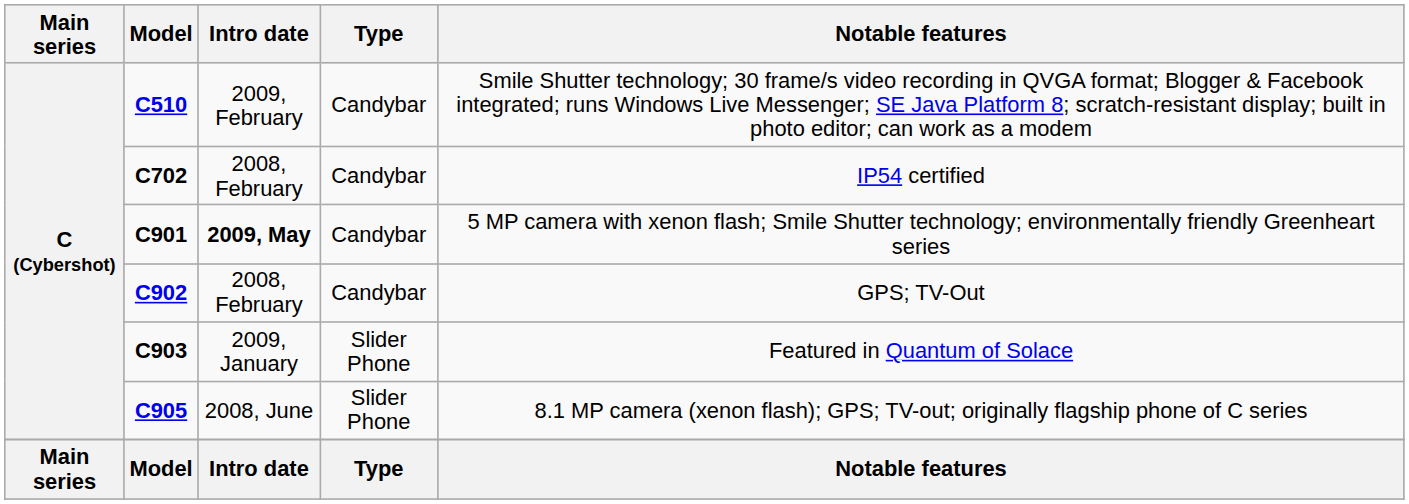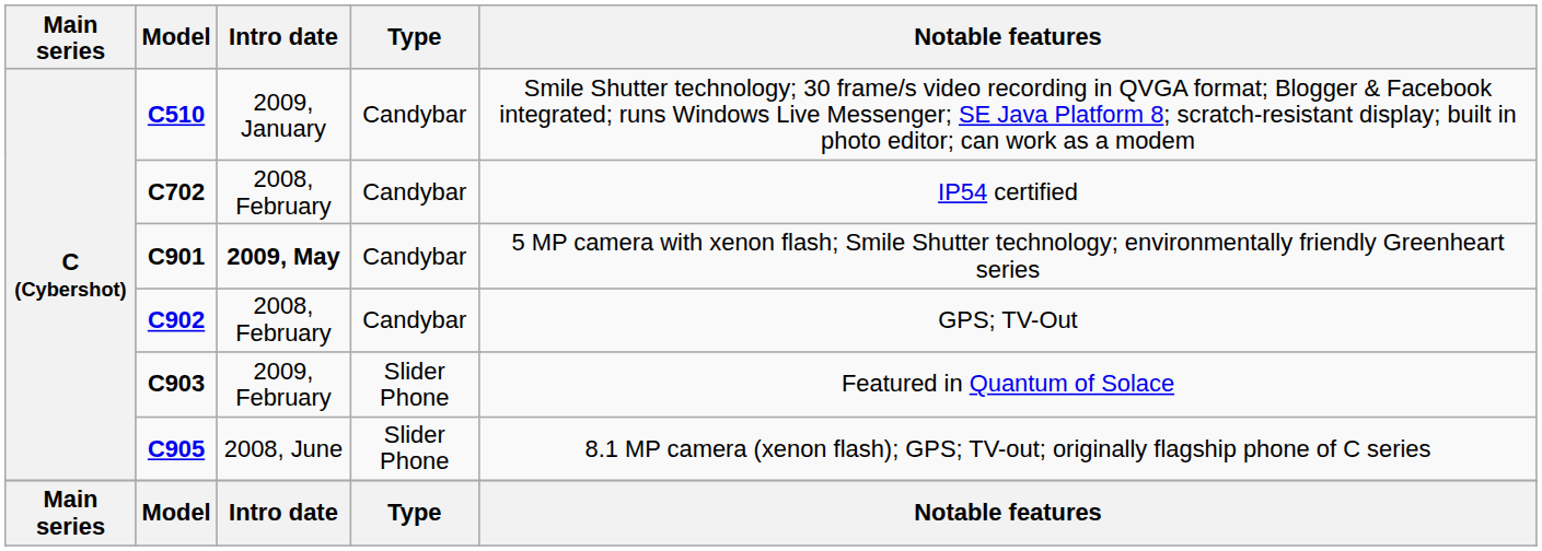C510 | Intro date: 2009, February -> 2009, January
C903 | Intro date: 2009, January -> 2009, February
